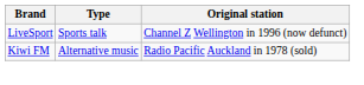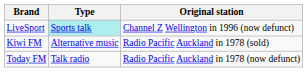LiveSport | Type: no background -> paleturquoise background
+ row: Today FM | Talk radio | Radio Pacific Auckland in 1978 (now defunct)
